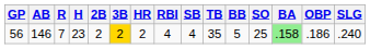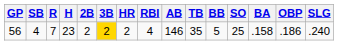columns swapped: AB <-> SB
56 | BA: lightgreen background -> no background
